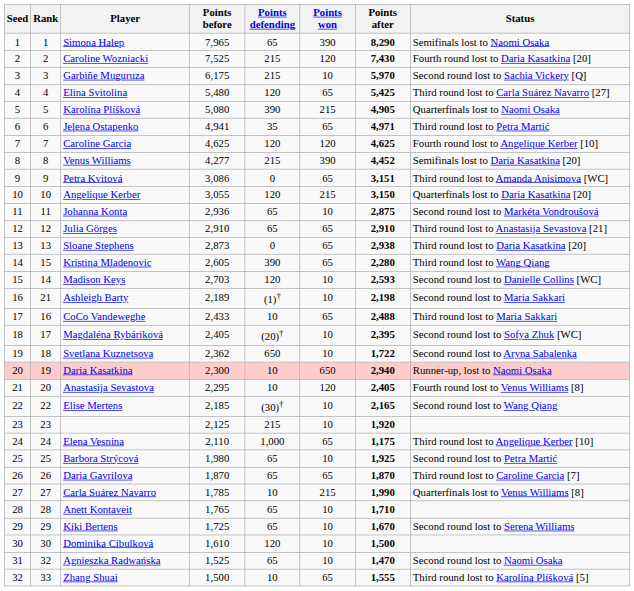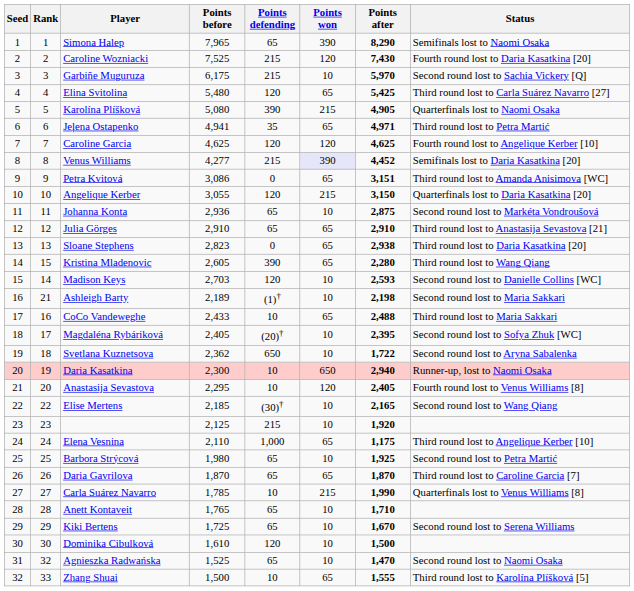Venus Williams | Points won: no background -> lavender background
Sloane Stephens | Points before: 2,873 -> 2,823
